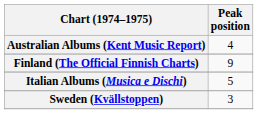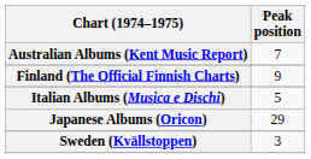Australian Albums (Kent Music Report) | Peak position: 4 -> 7
+ row: Japanese Albums (Oricon) | 29
